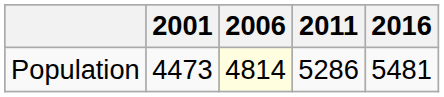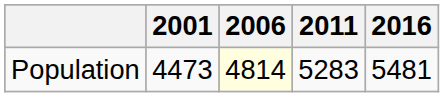Population | 2011: 5286 -> 5283
